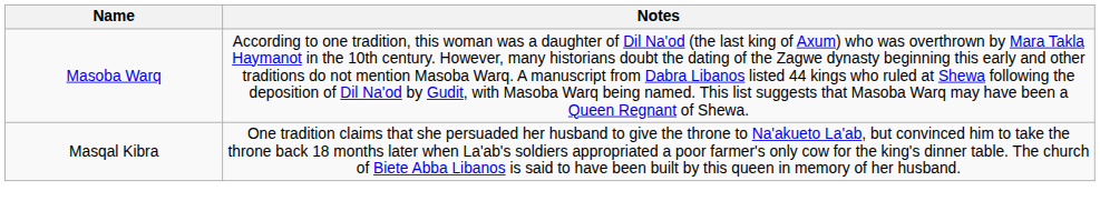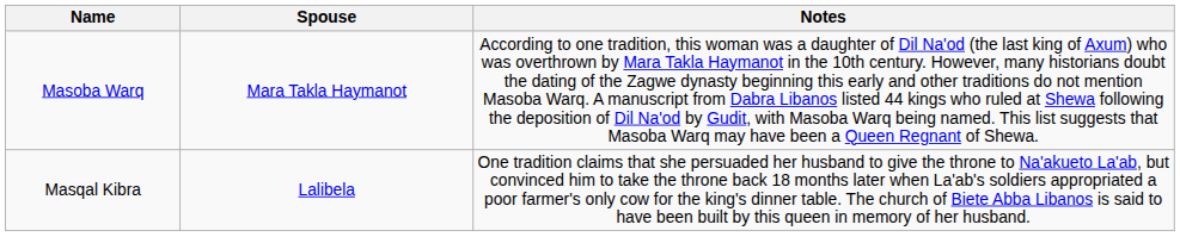+ column: Spouse | Mara Takla Haymanot | Lalibela
